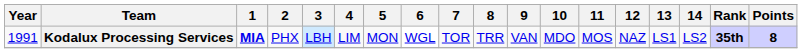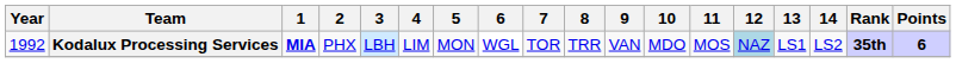Kodalux Processing Services | Year: 1991 -> 1992
Kodalux Processing Services | 12: no background -> lightblue background
Kodalux Processing Services | Points: 8 -> 6
